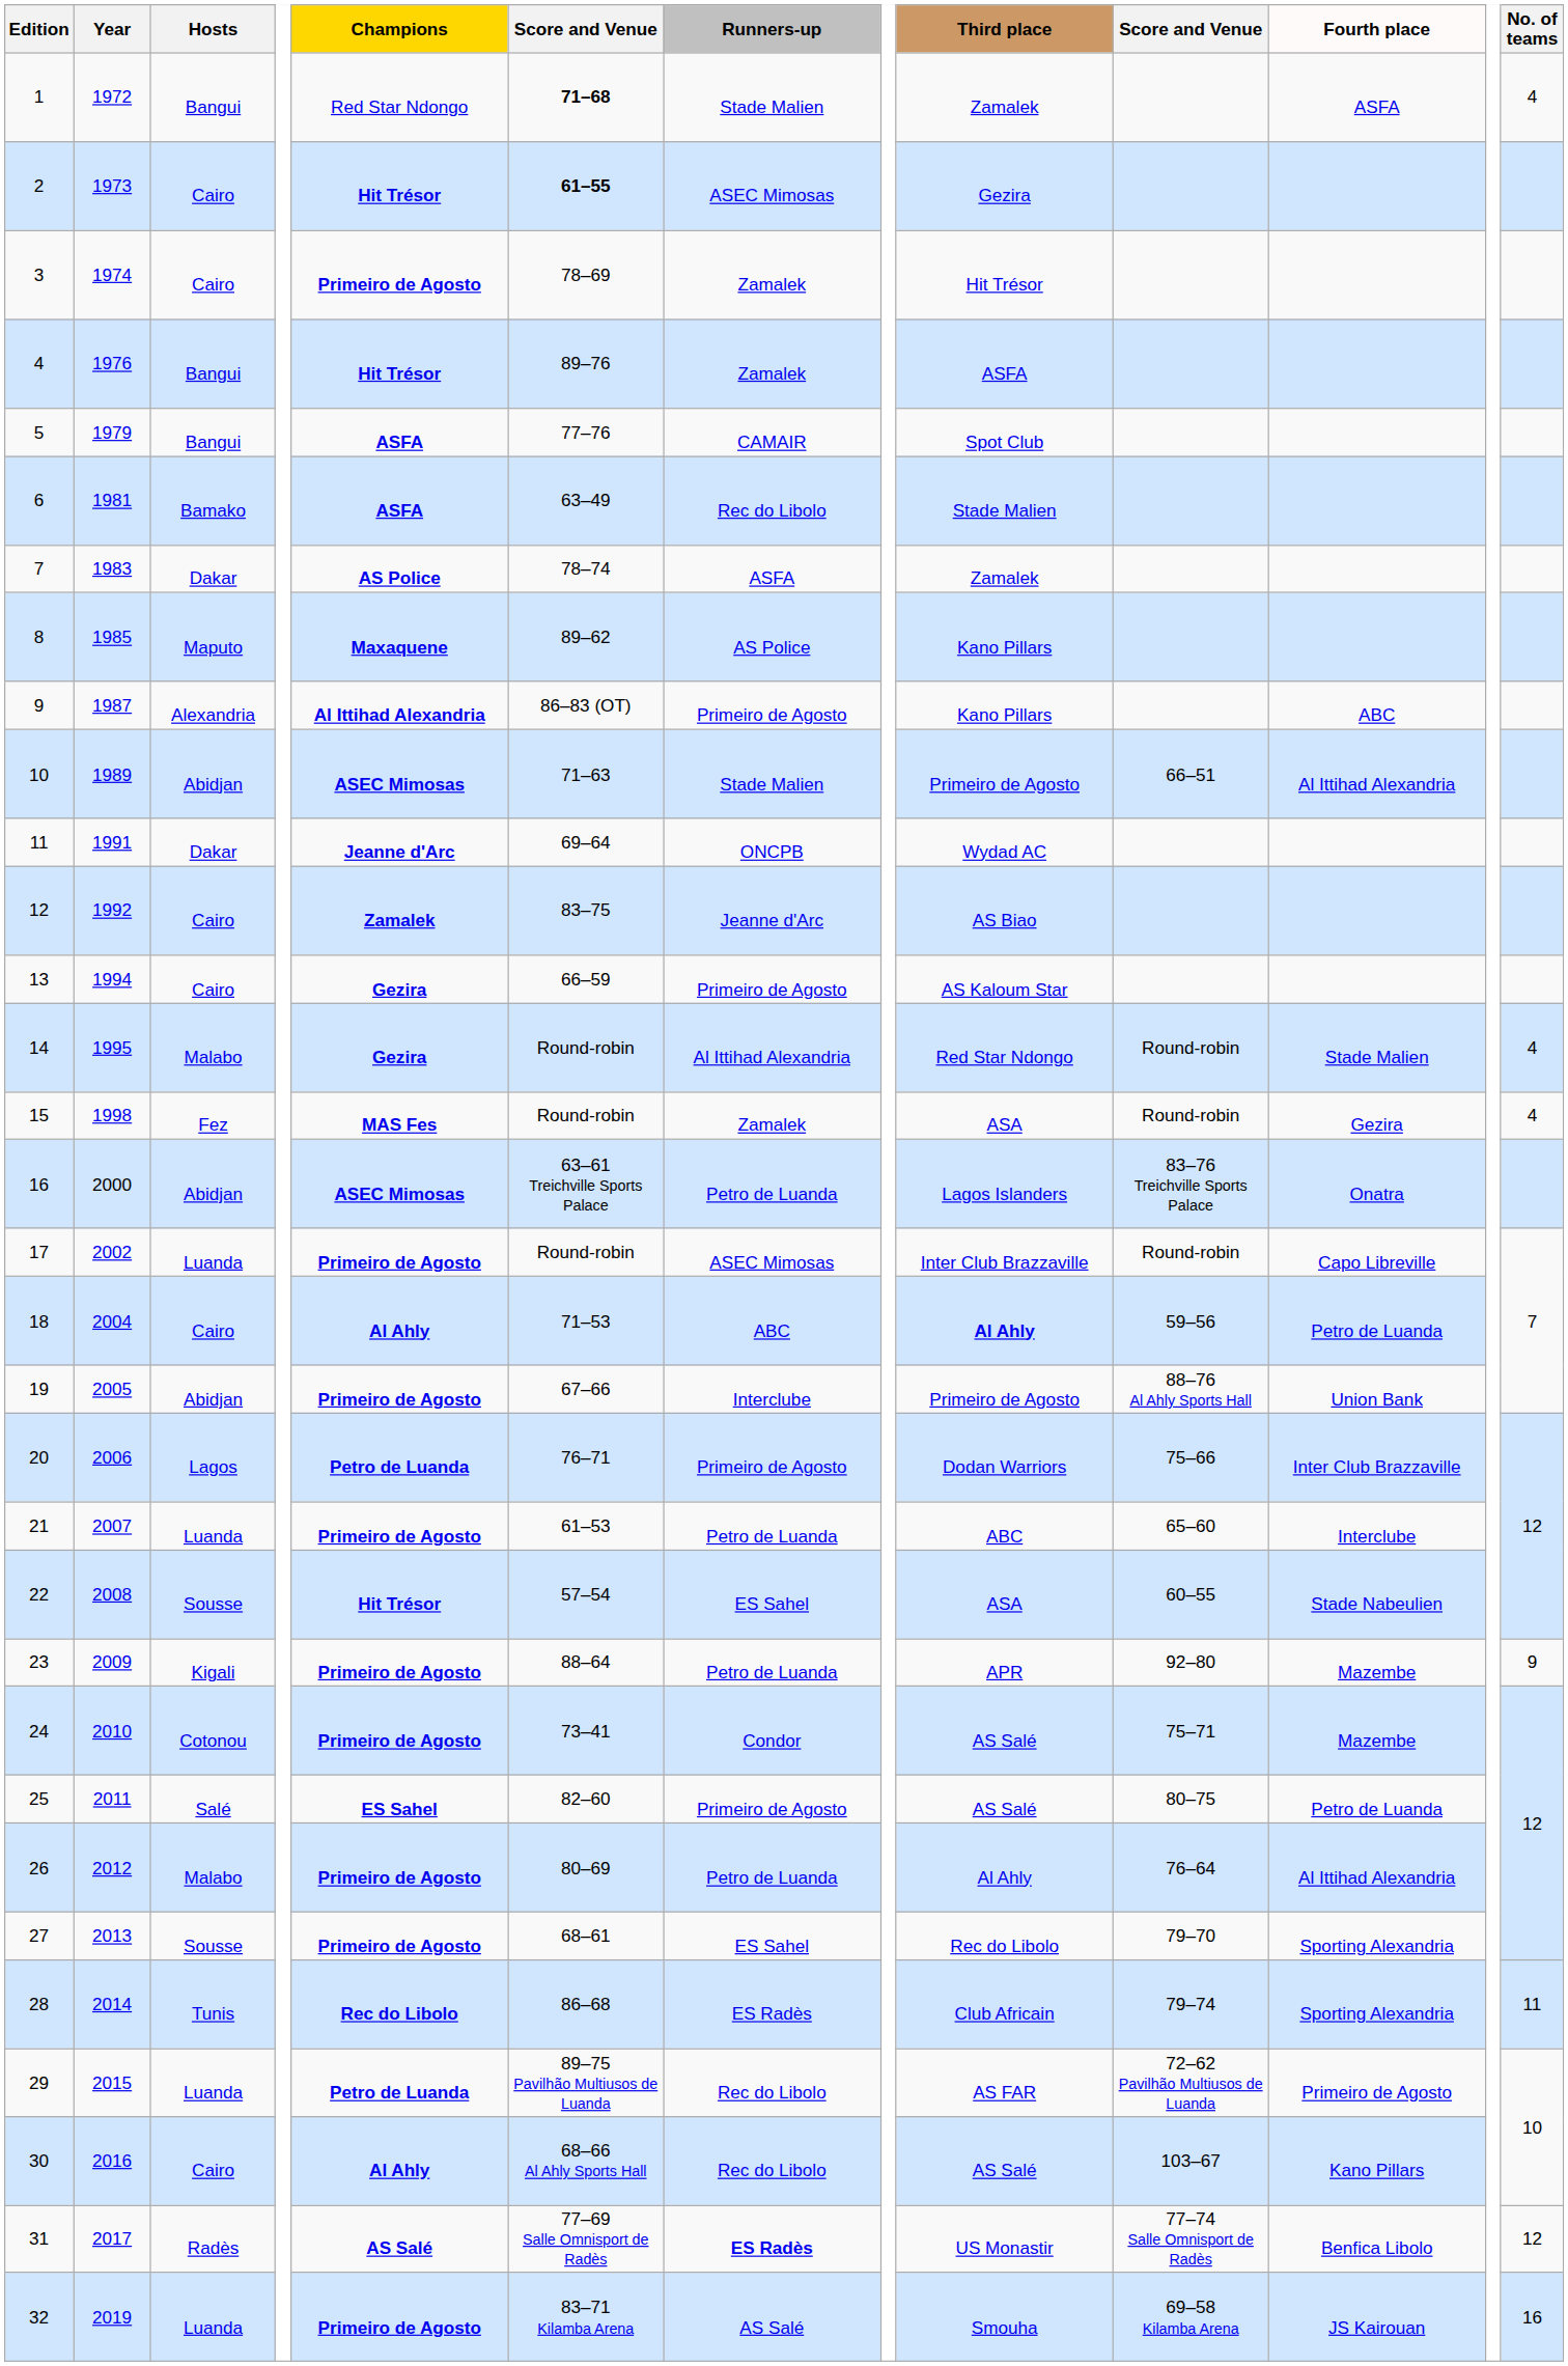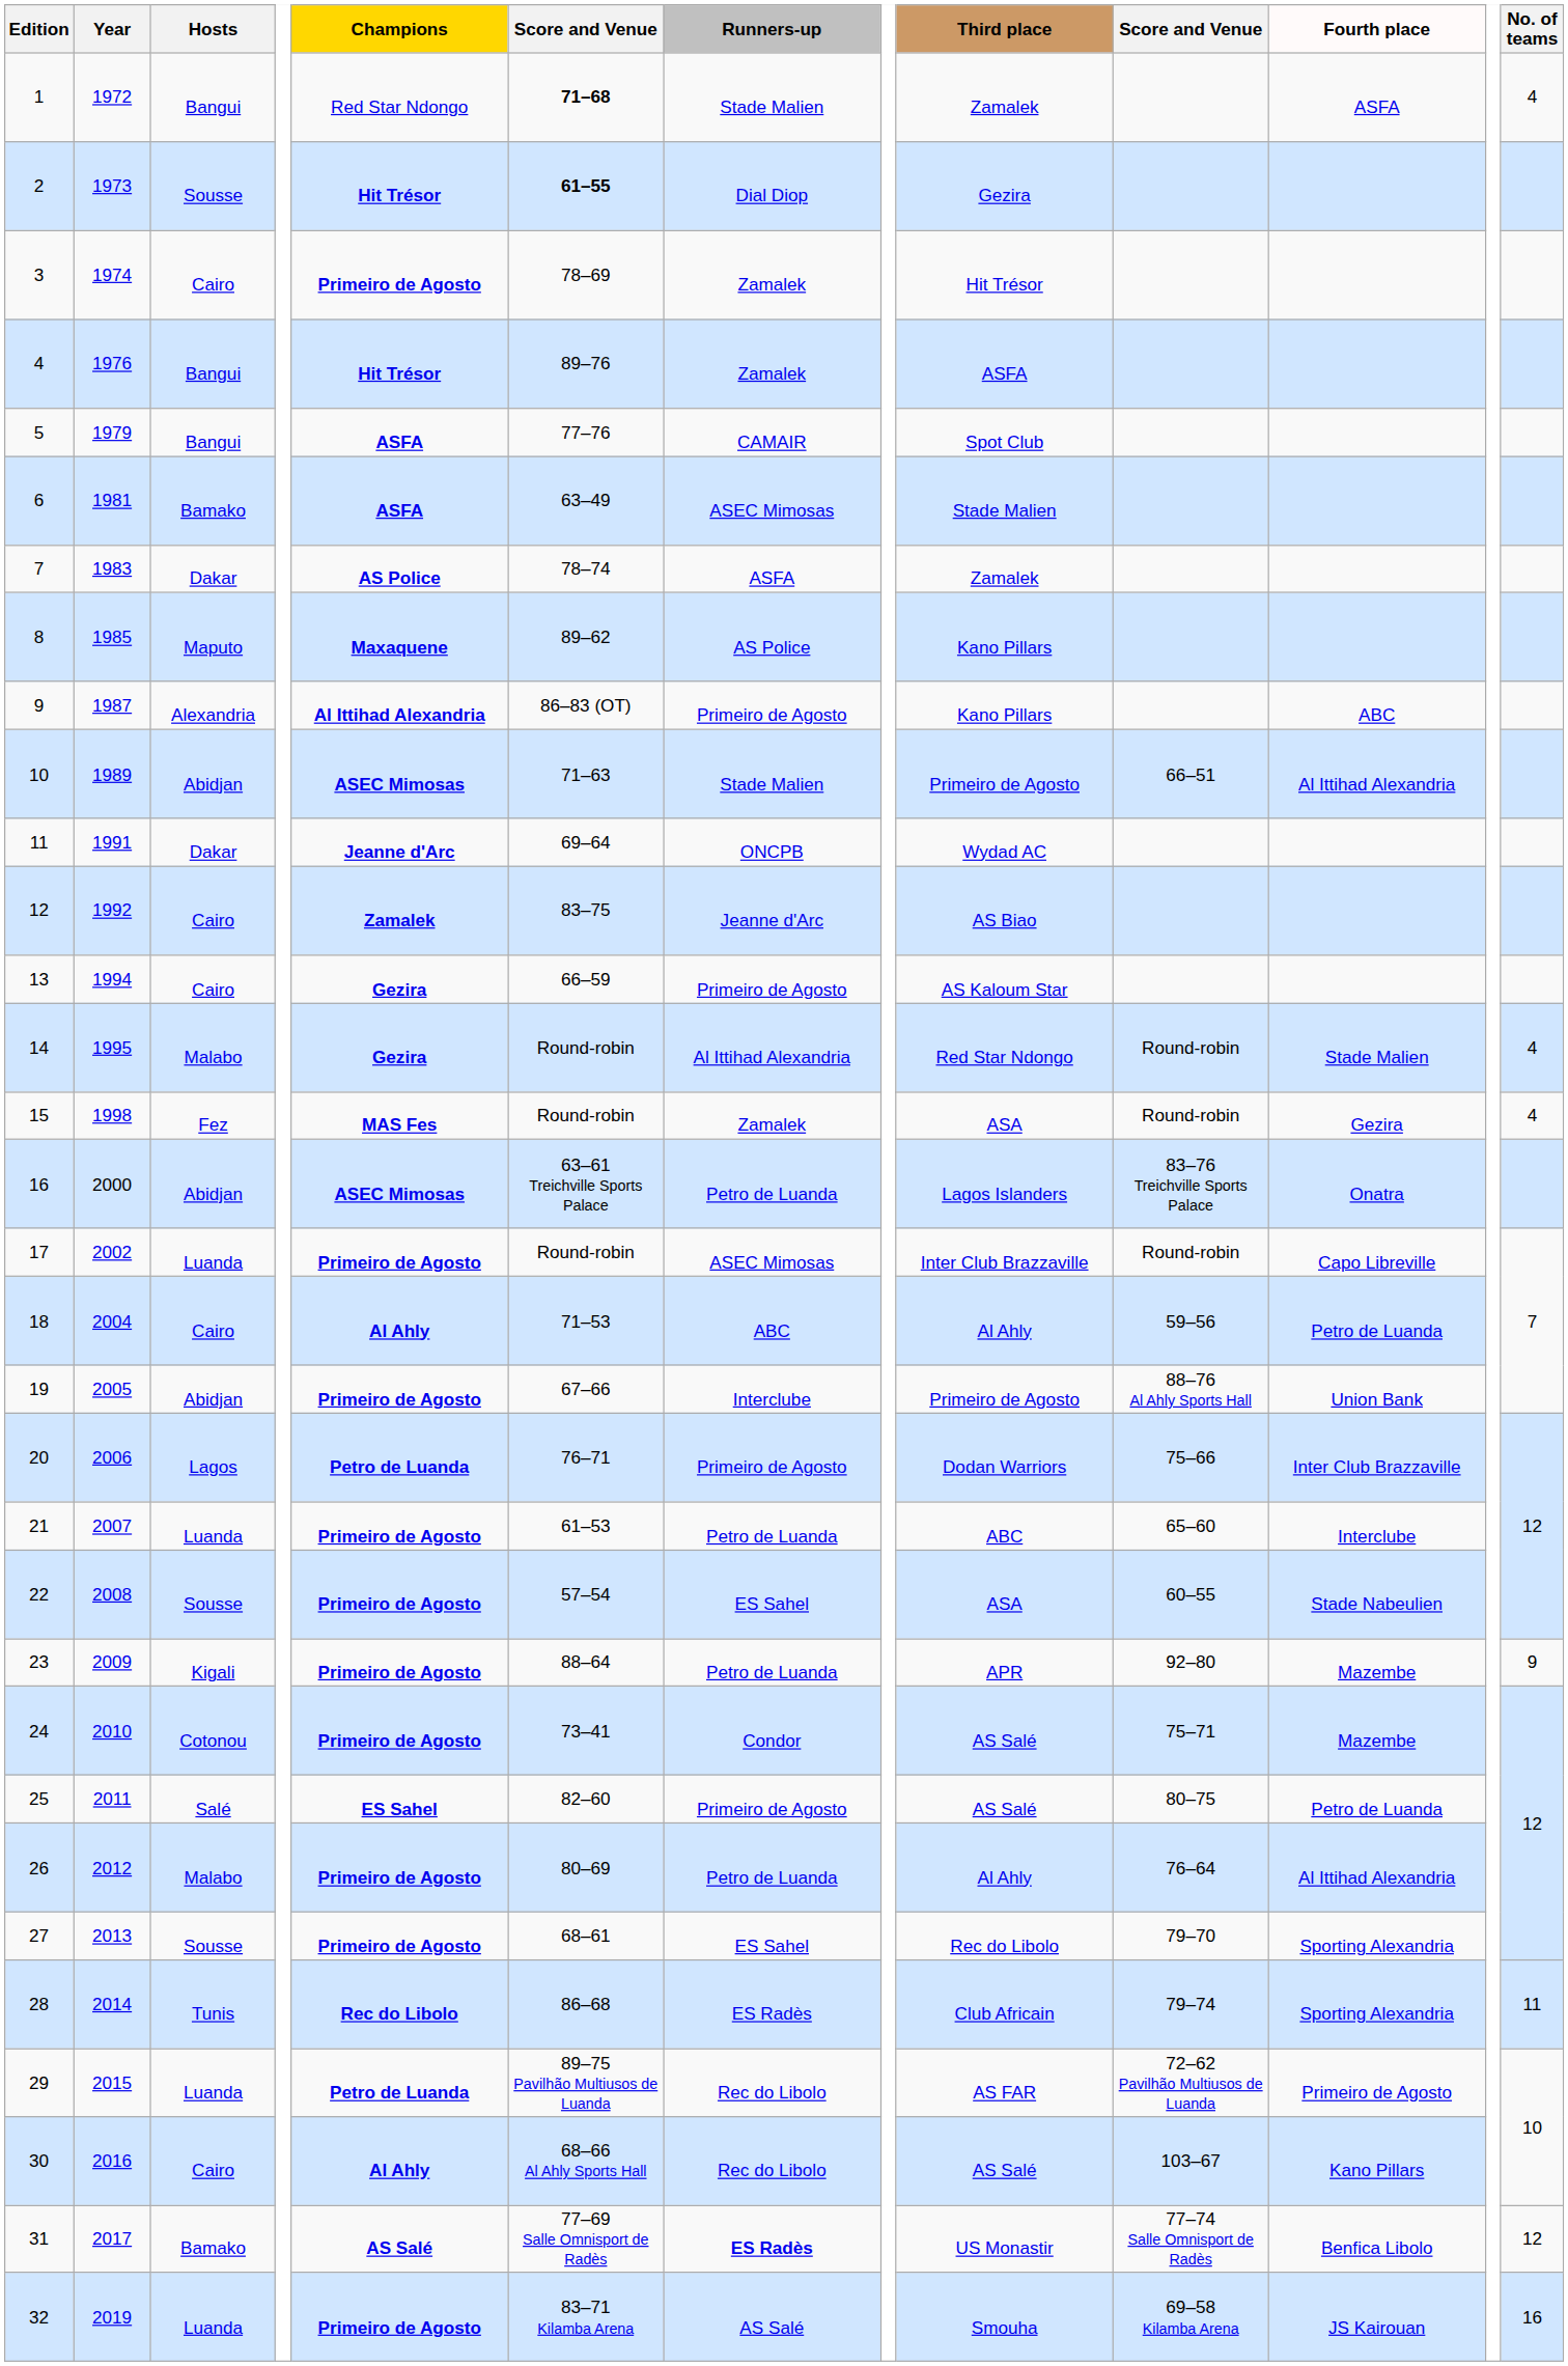2 | Hosts: Cairo -> Sousse
2 | Runners-up: ASEC Mimosas -> Dial Diop
6 | Runners-up: Rec do Libolo -> ASEC Mimosas
18 | Third place: bold -> normal
22 | Champions: Hit Trésor -> Primeiro de Agosto
31 | Hosts: Radès -> Bamako
